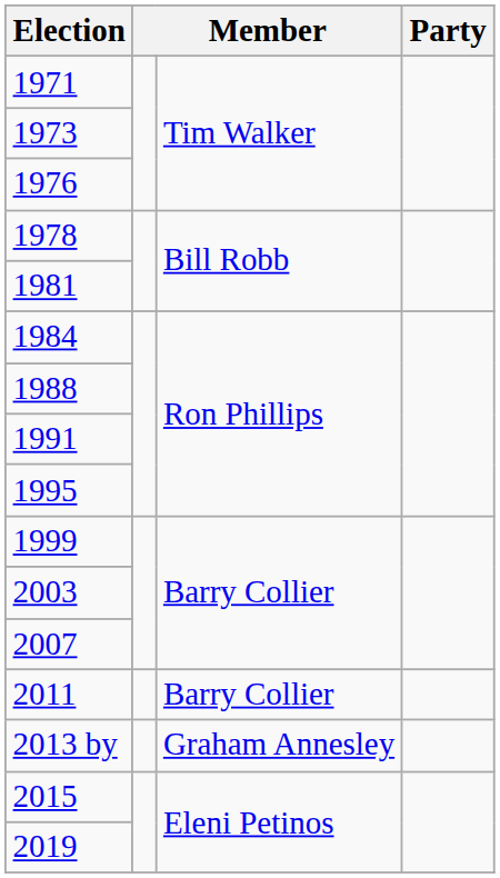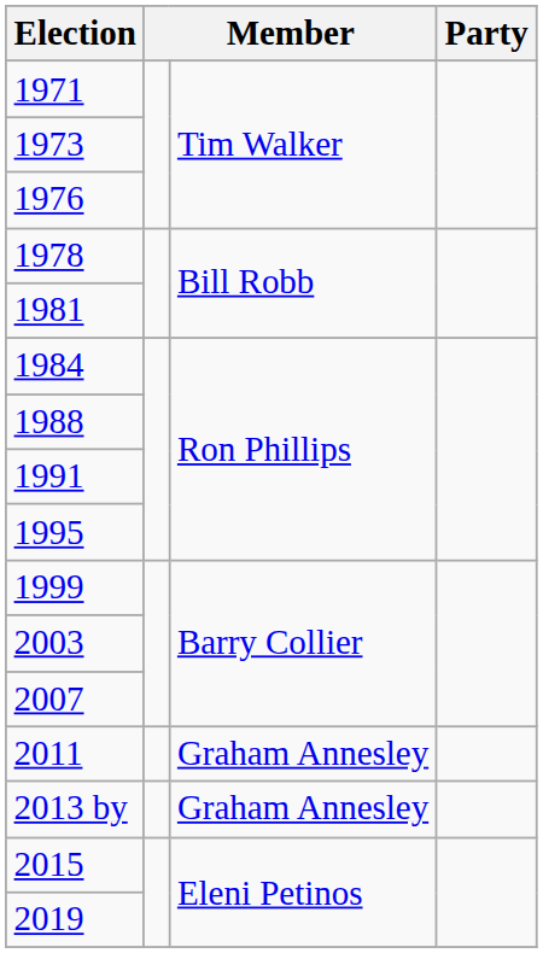2011 | column 3: Barry Collier -> Graham Annesley
